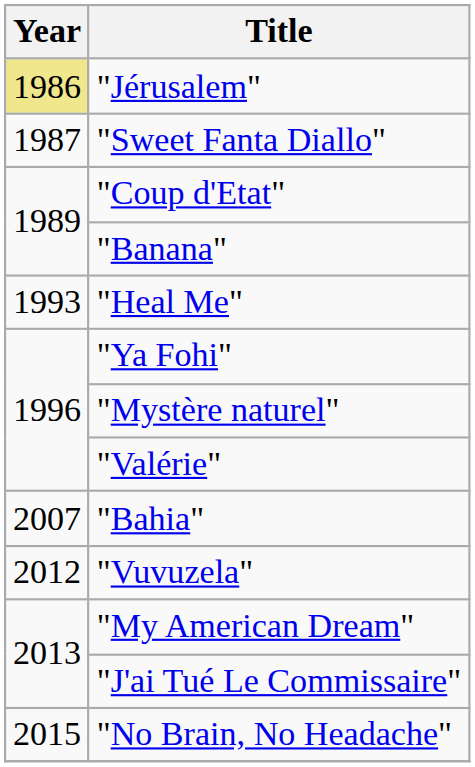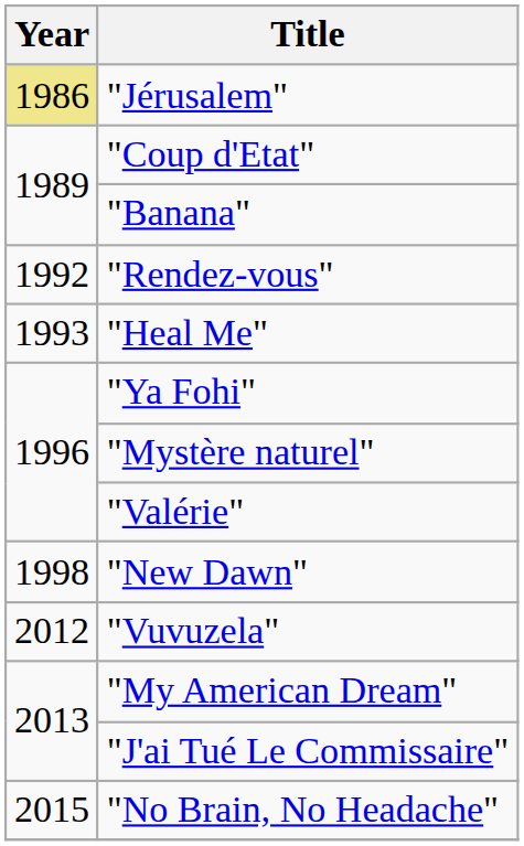- row: 1987 | "Sweet Fanta Diallo"
+ row: 1992 | "Rendez-vous"
+ row: 1998 | "New Dawn"
- row: 2007 | "Bahia"
